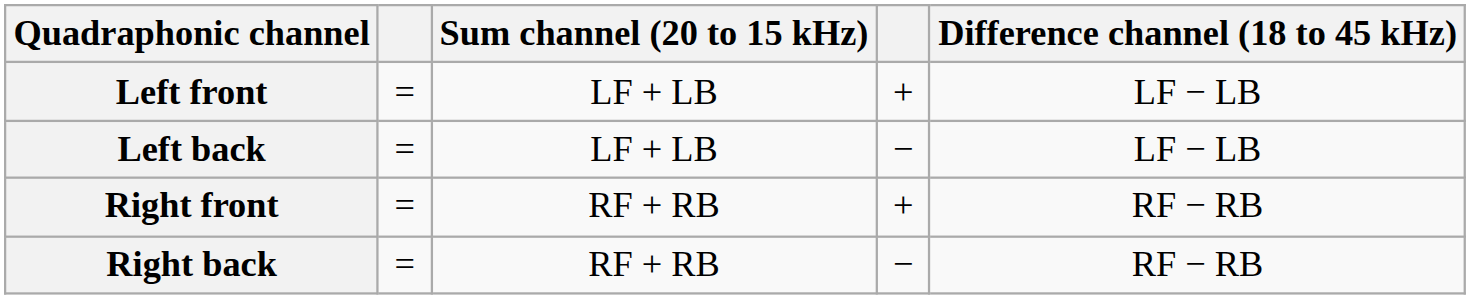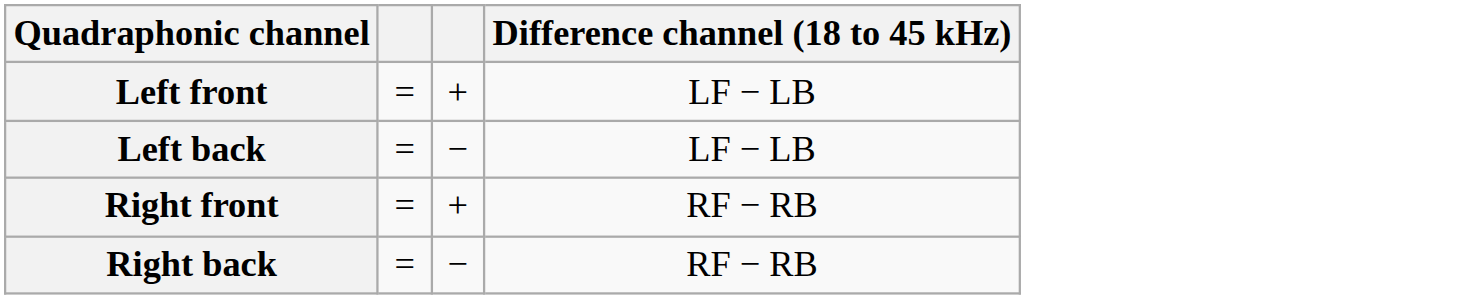- column: Sum channel (20 to 15 kHz) | LF + LB | LF + LB | RF + RB | RF + RB
